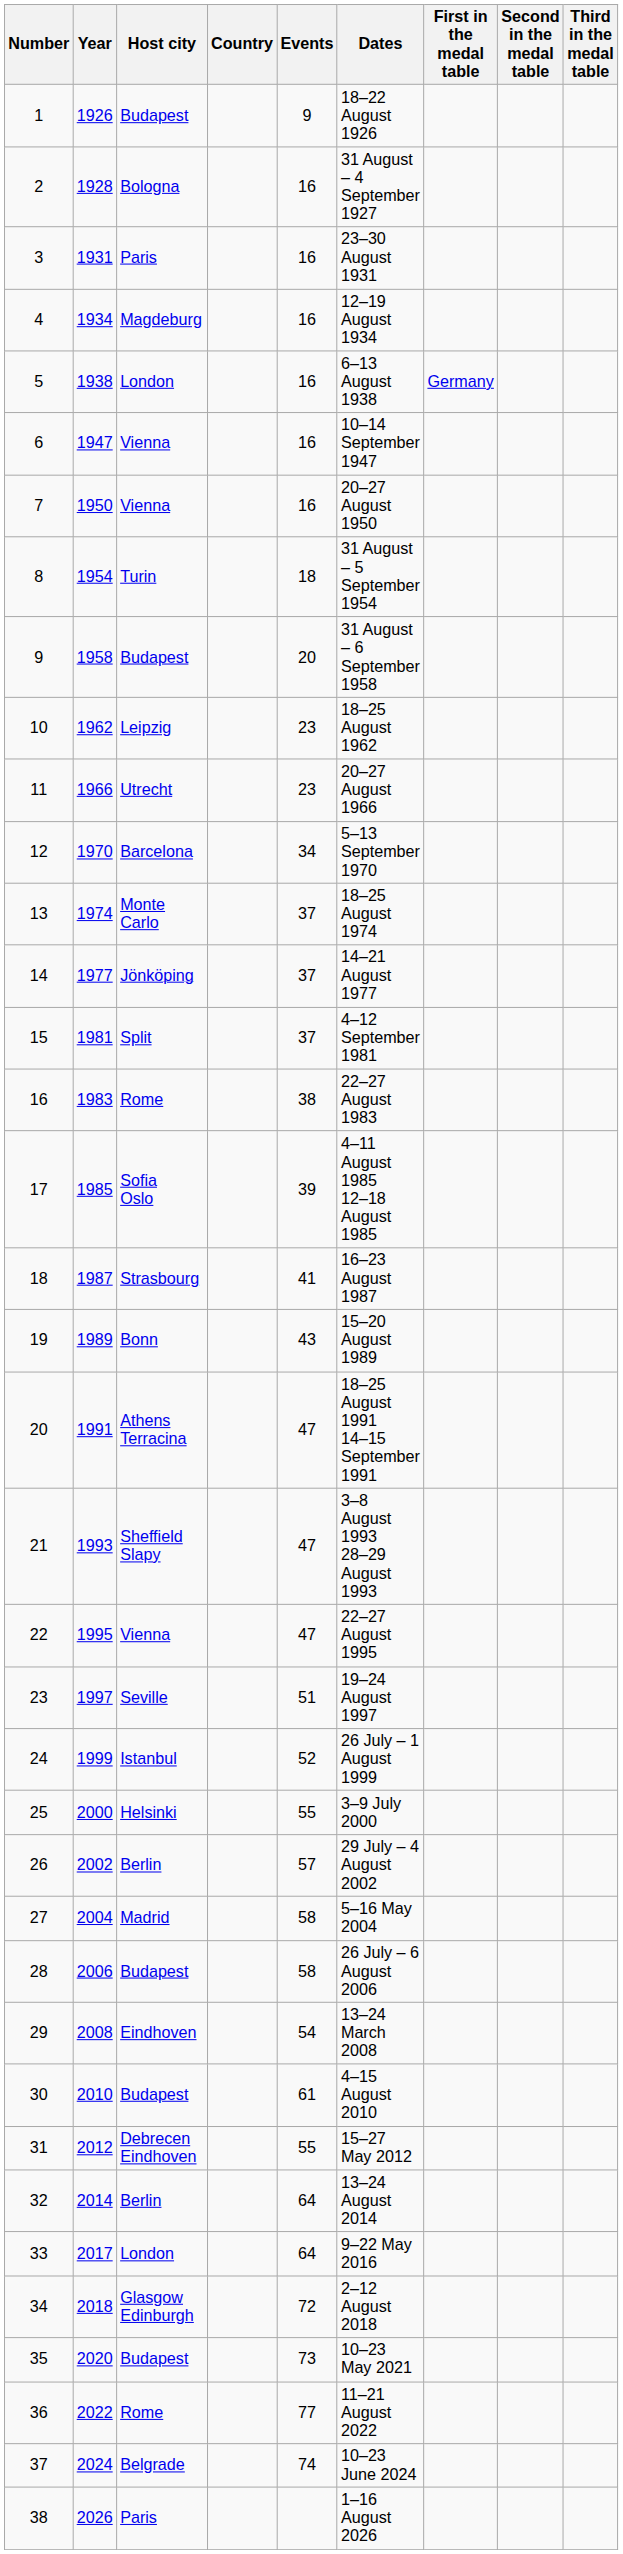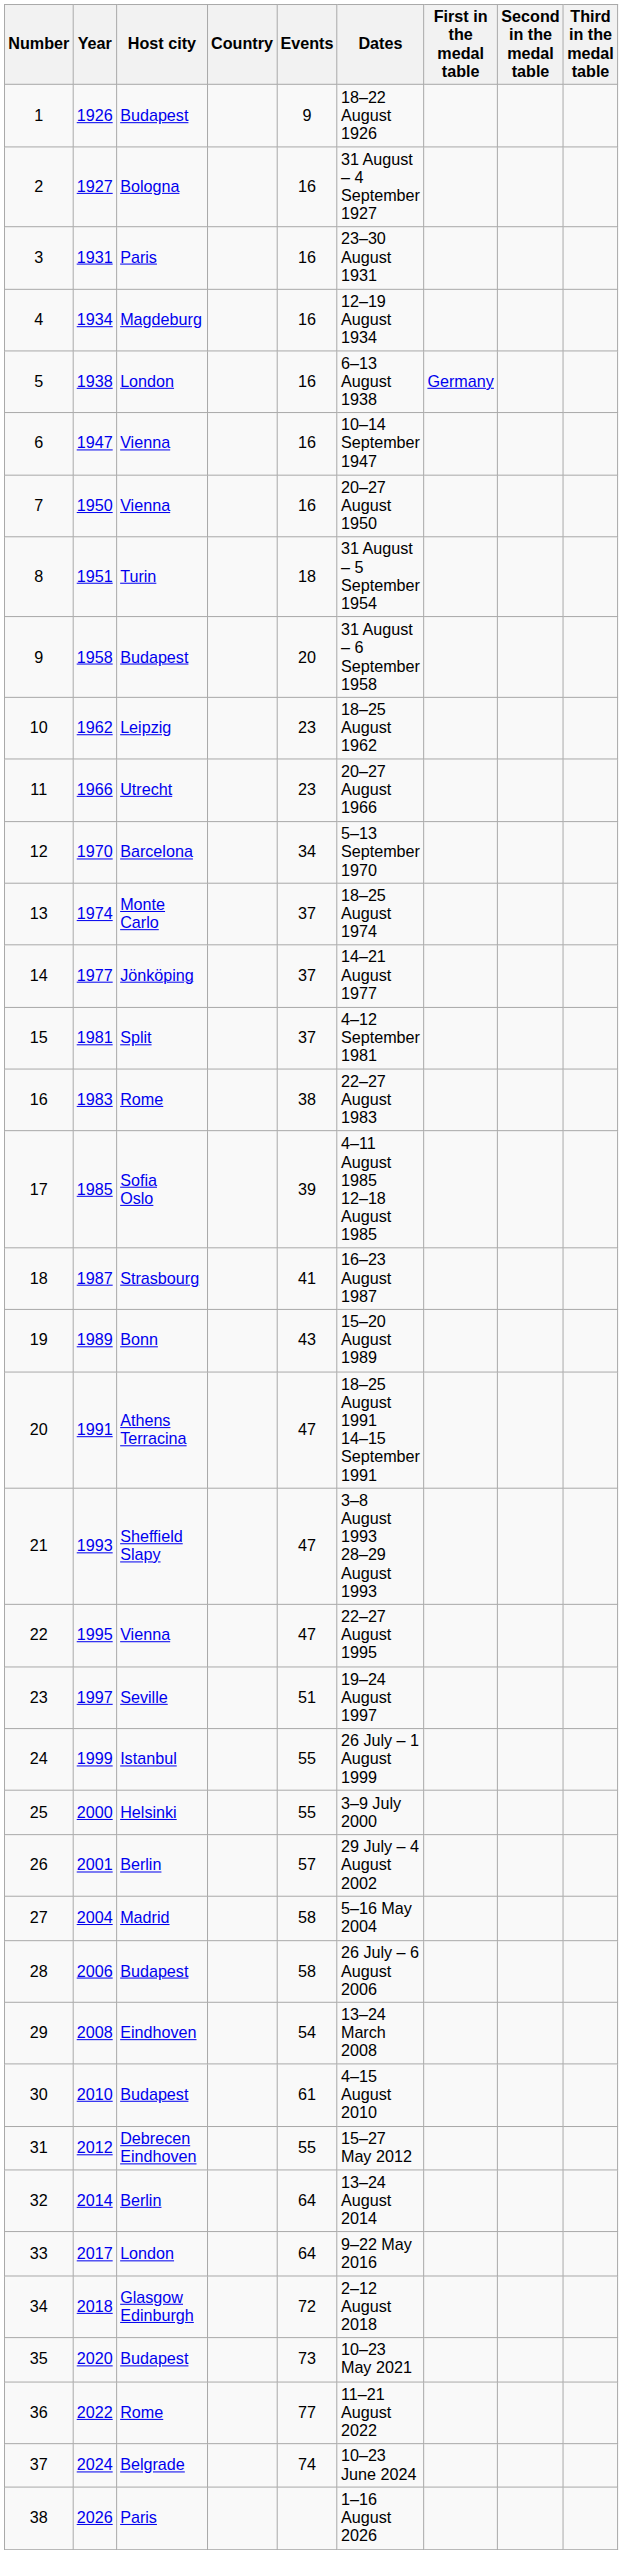2 | Year: 1928 -> 1927
8 | Year: 1954 -> 1951
24 | Events: 52 -> 55
26 | Year: 2002 -> 2001
